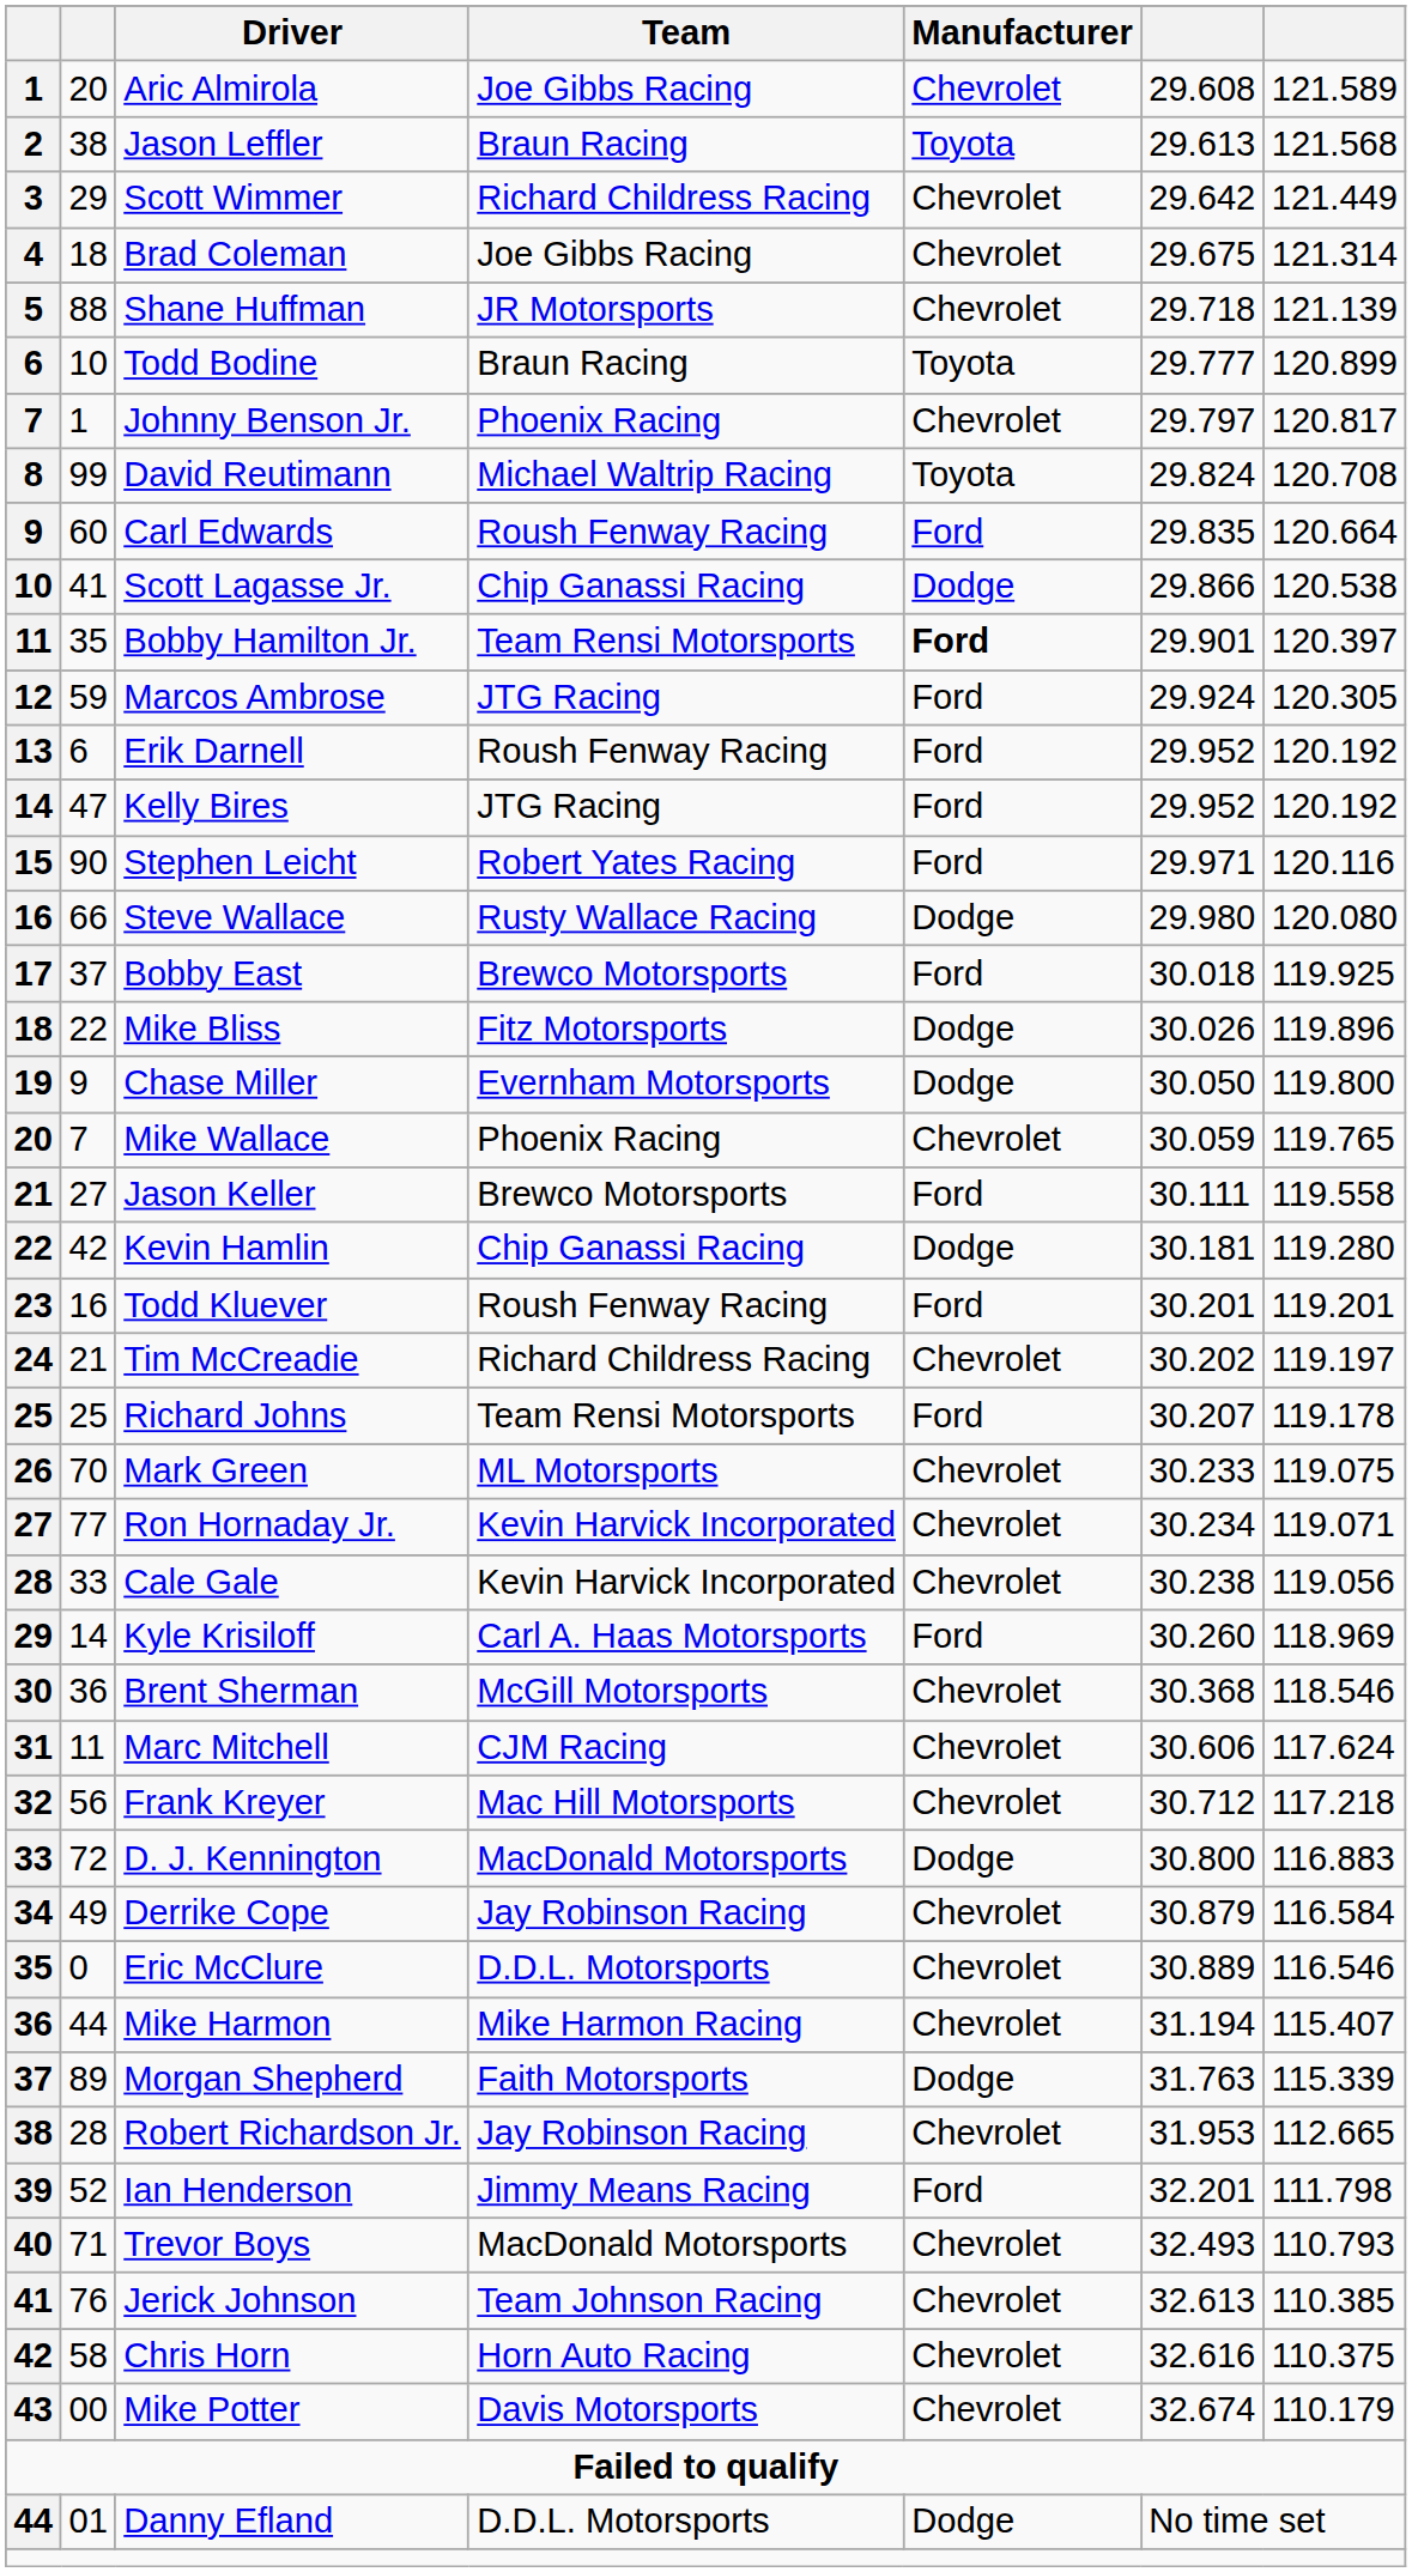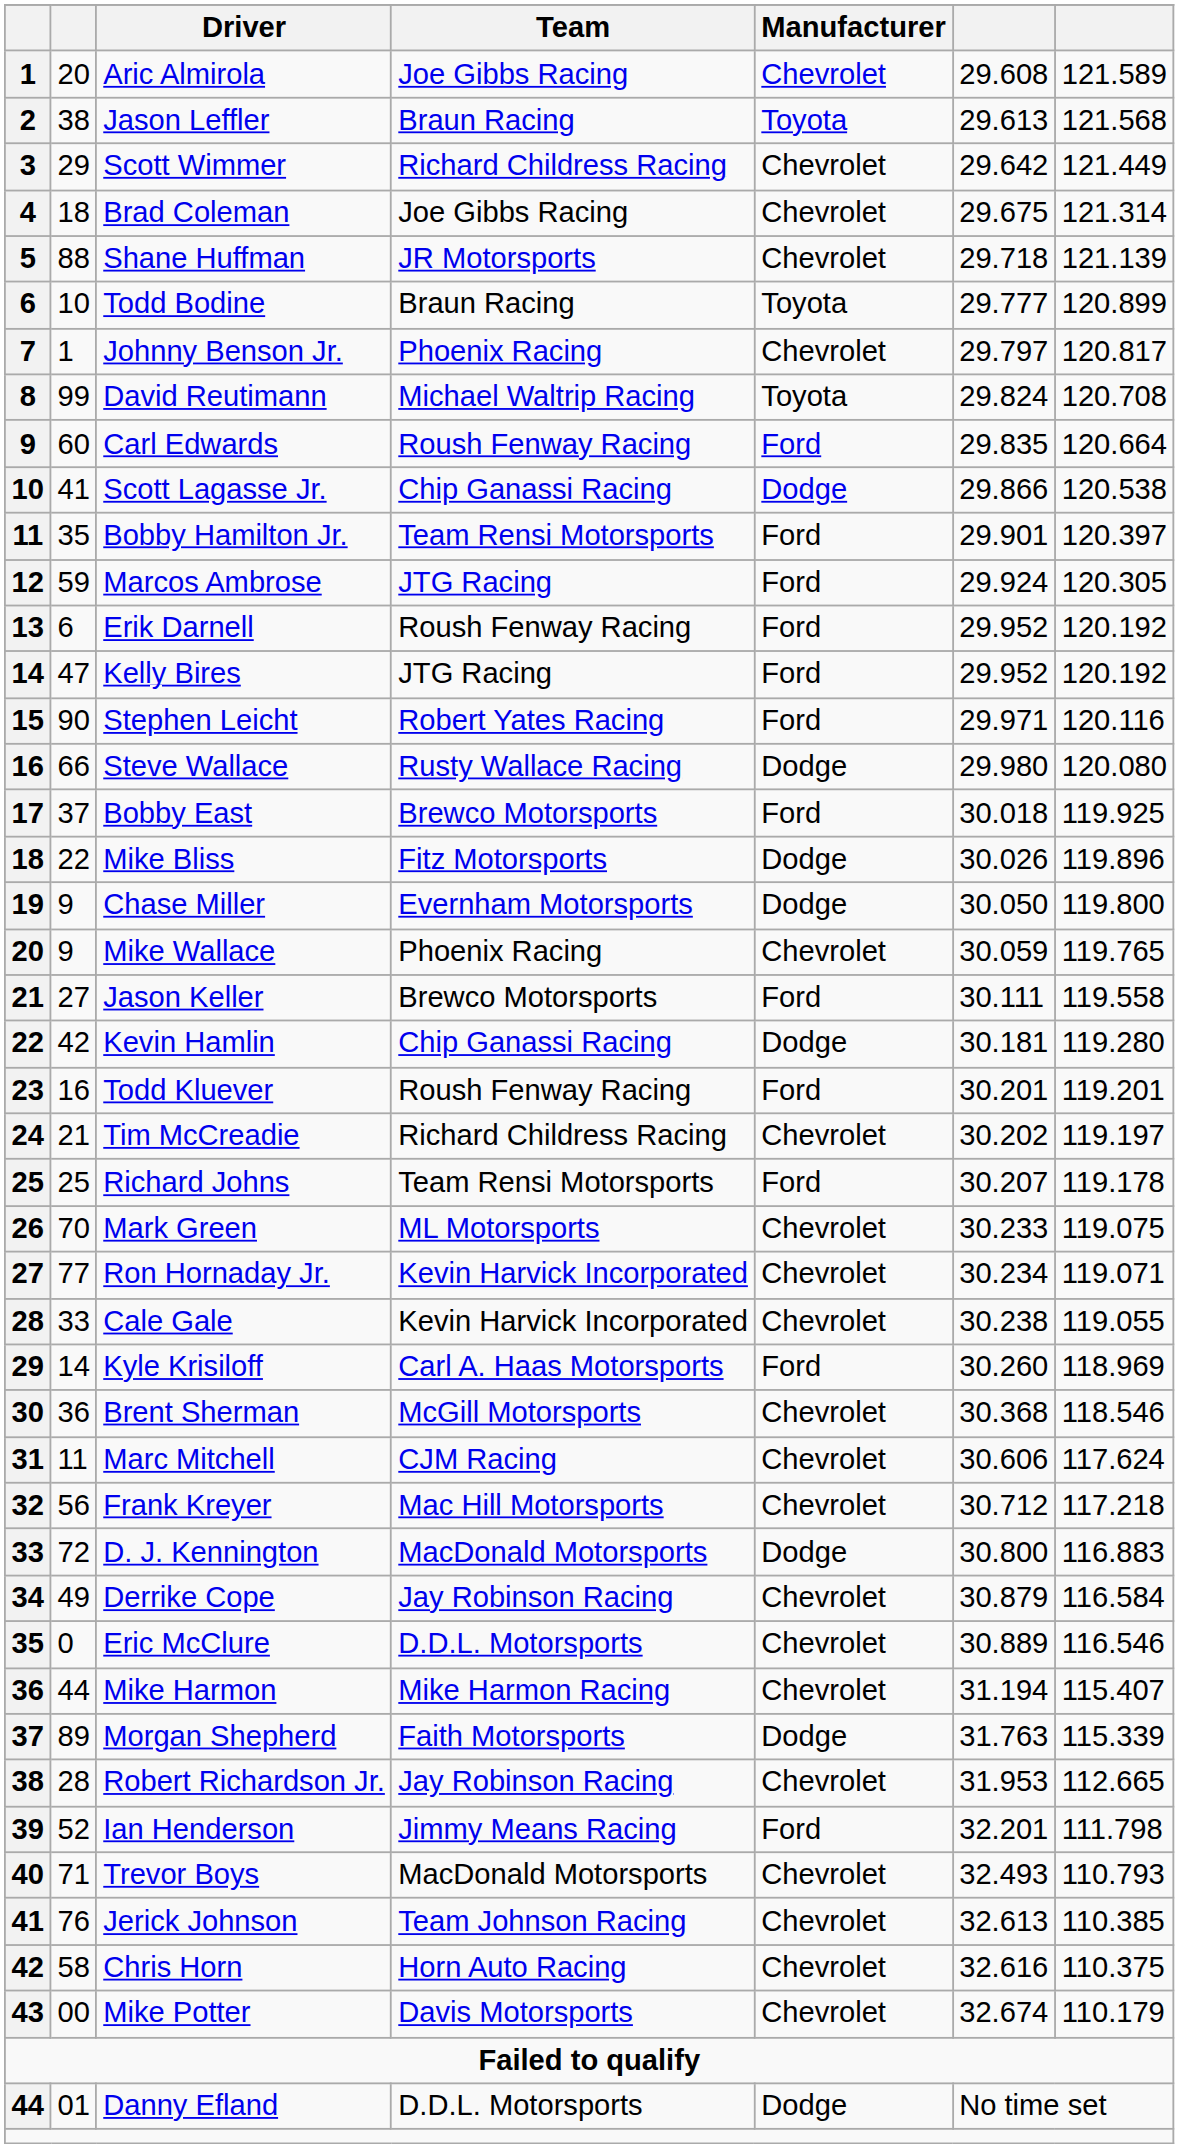Bobby Hamilton Jr. | Manufacturer: bold -> normal
Mike Wallace | column 2: 7 -> 9
Cale Gale | column 7: 119.056 -> 119.055
